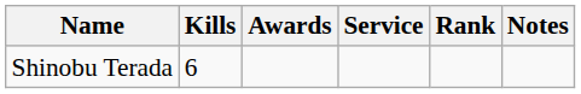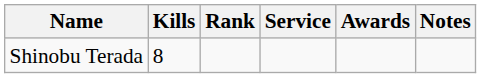columns swapped: Rank <-> Awards
Shinobu Terada | Kills: 6 -> 8
